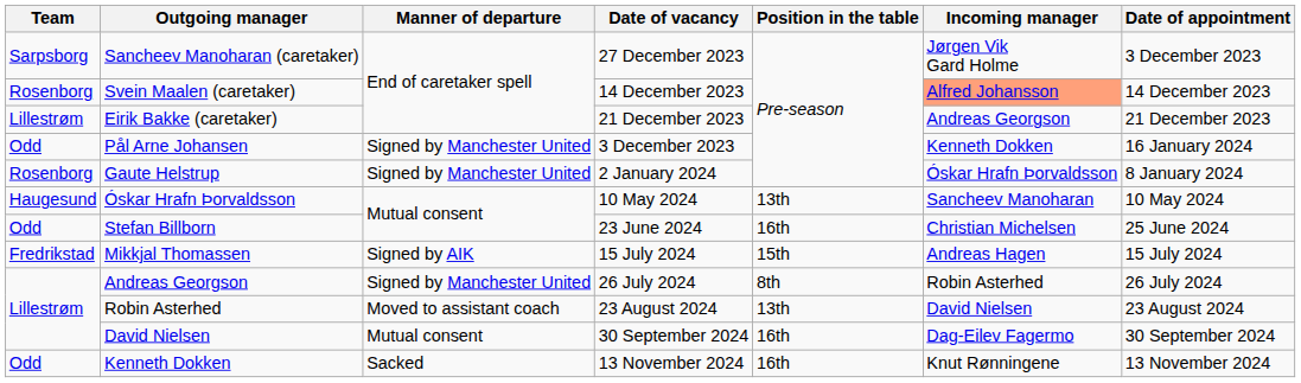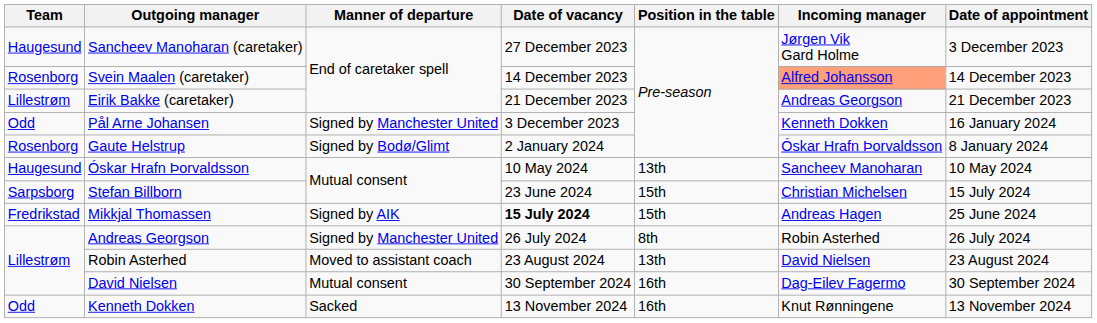Sancheev Manoharan (caretaker) | Team: Sarpsborg -> Haugesund
Gaute Helstrup | Manner of departure: Signed by Manchester United -> Signed by Bodø/Glimt
Stefan Billborn | Team: Odd -> Sarpsborg
Stefan Billborn | Position in the table: 16th -> 15th
Stefan Billborn | Date of appointment: 25 June 2024 -> 15 July 2024
Mikkjal Thomassen | Date of vacancy: normal -> bold
Mikkjal Thomassen | Date of appointment: 15 July 2024 -> 25 June 2024
